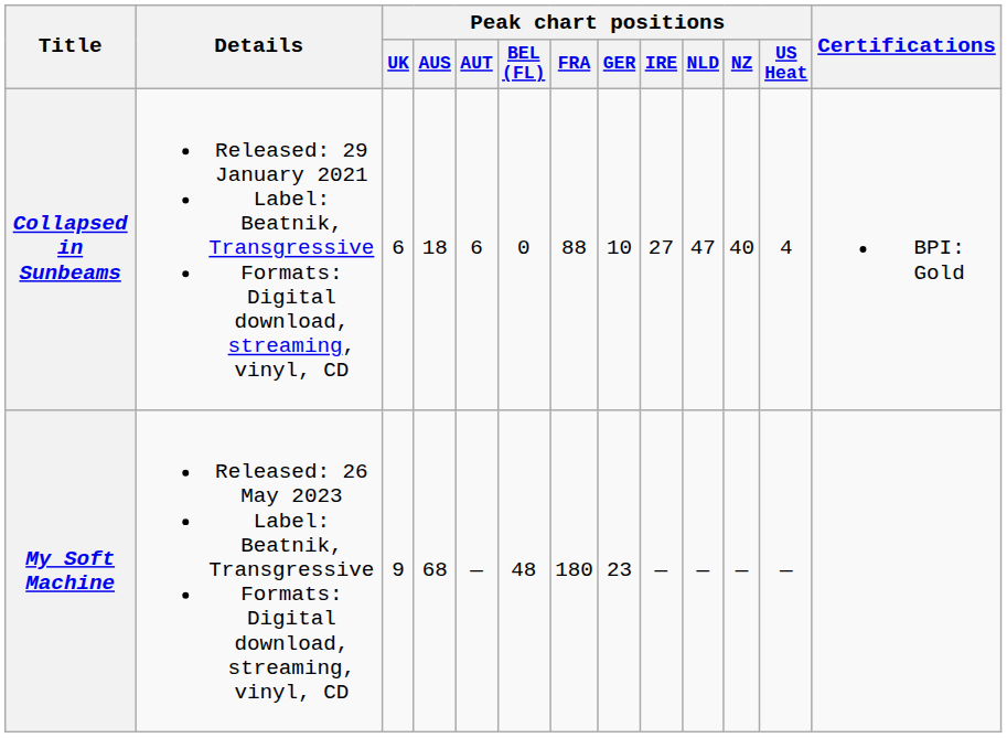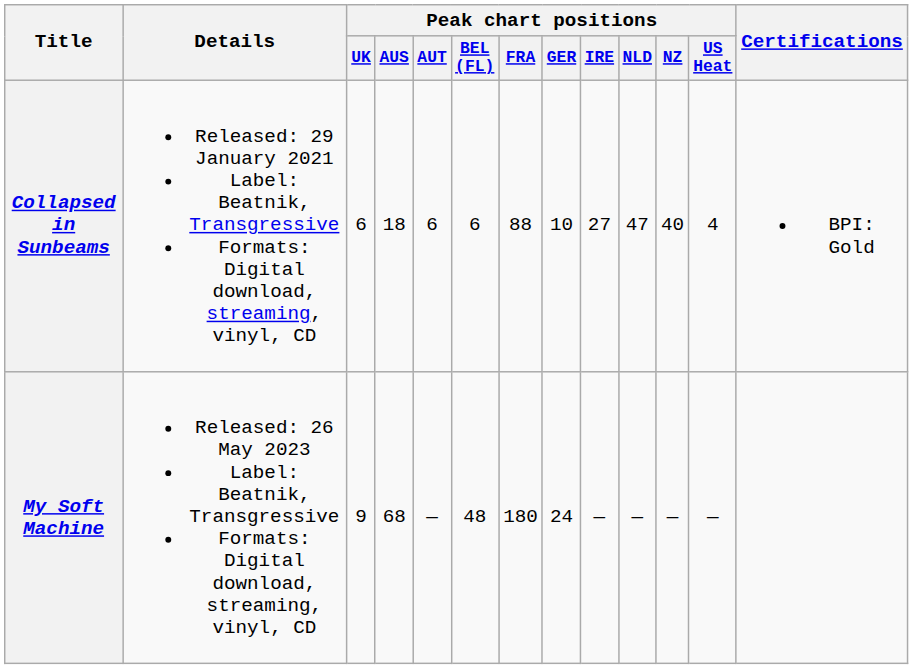Collapsed in Sunbeams | Peak chart positions / BEL (FL): 0 -> 6
My Soft Machine | Peak chart positions / GER: 23 -> 24
